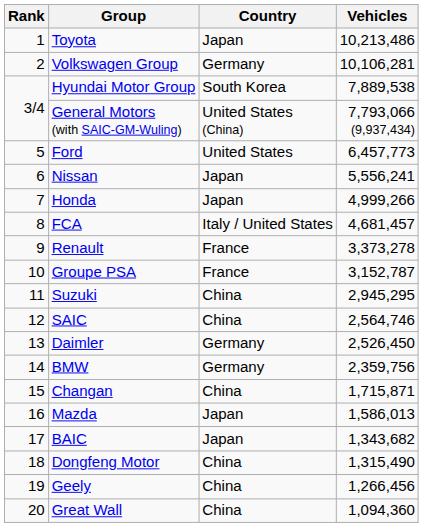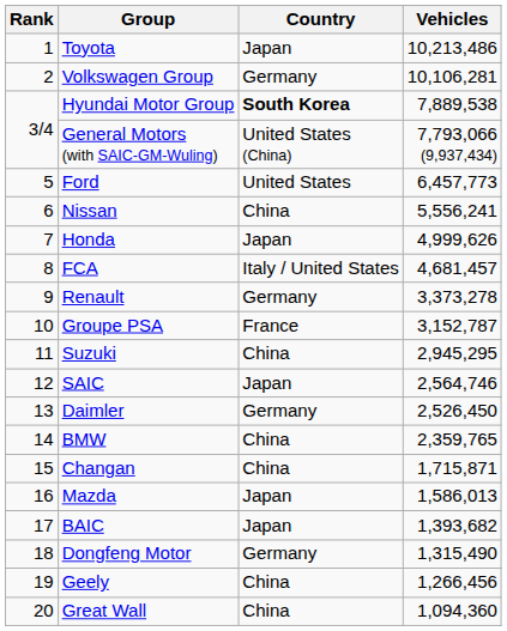Hyundai Motor Group | Country: normal -> bold
Nissan | Country: Japan -> China
Honda | Vehicles: 4,999,266 -> 4,999,626
Renault | Country: France -> Germany
SAIC | Country: China -> Japan
BMW | Country: Germany -> China
BMW | Vehicles: 2,359,756 -> 2,359,765
BAIC | Vehicles: 1,343,682 -> 1,393,682
Dongfeng Motor | Country: China -> Germany
